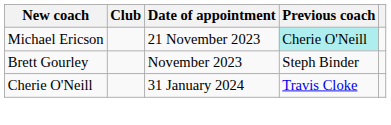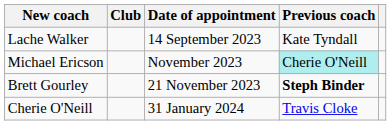+ row: Lache Walker | 14 September 2023 | Kate Tyndall
Michael Ericson | Date of appointment: 21 November 2023 -> November 2023
Brett Gourley | Date of appointment: November 2023 -> 21 November 2023
Brett Gourley | Previous coach: normal -> bold
